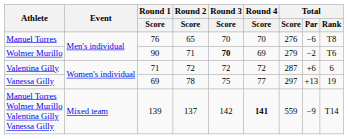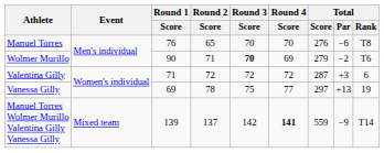Valentina Gilly | Total / Par: +6 -> +3
